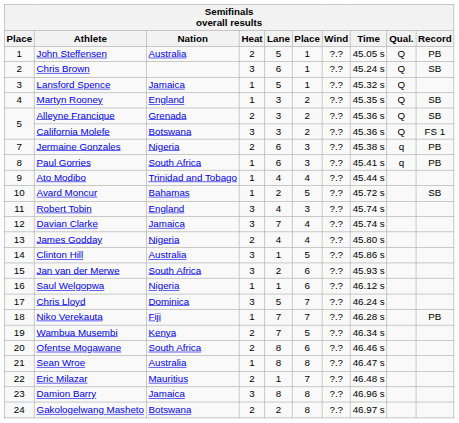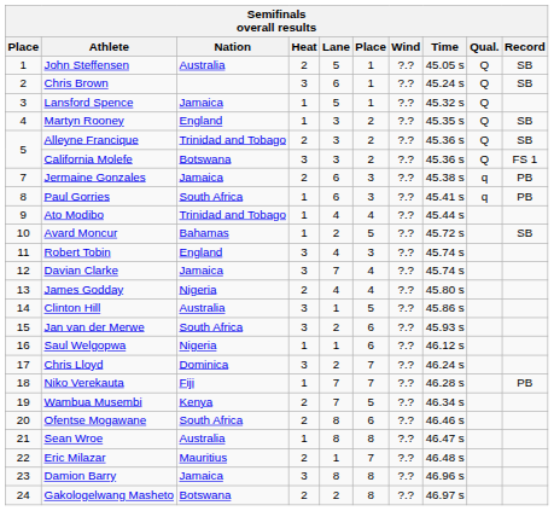John Steffensen | Record: PB -> SB
Alleyne Francique | Nation: Grenada -> Trinidad and Tobago
Jermaine Gonzales | Nation: Nigeria -> Jamaica
Chris Lloyd | Lane: 5 -> 2
